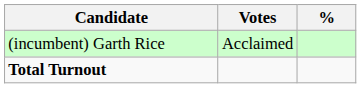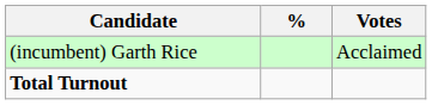columns swapped: Votes <-> %
